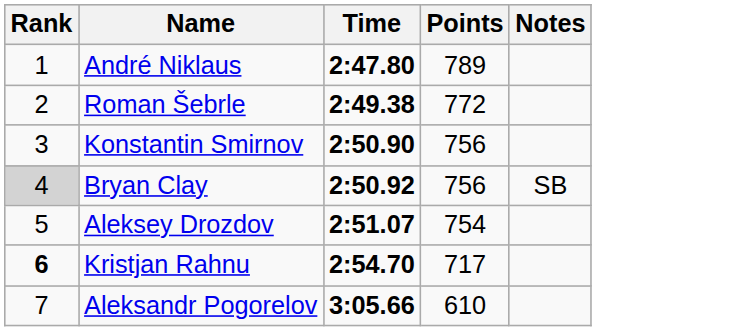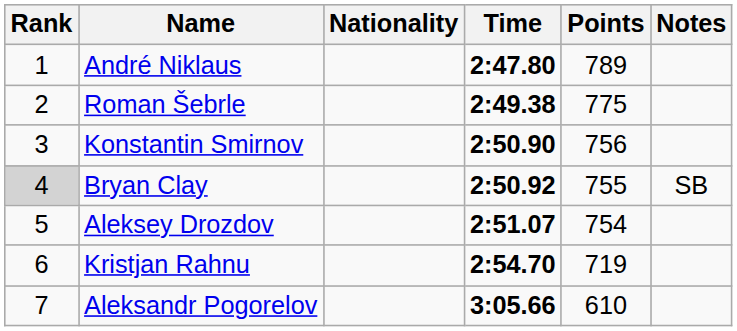+ column: Nationality
Roman Šebrle | Points: 772 -> 775
Bryan Clay | Points: 756 -> 755
Kristjan Rahnu | Rank: bold -> normal
Kristjan Rahnu | Points: 717 -> 719
